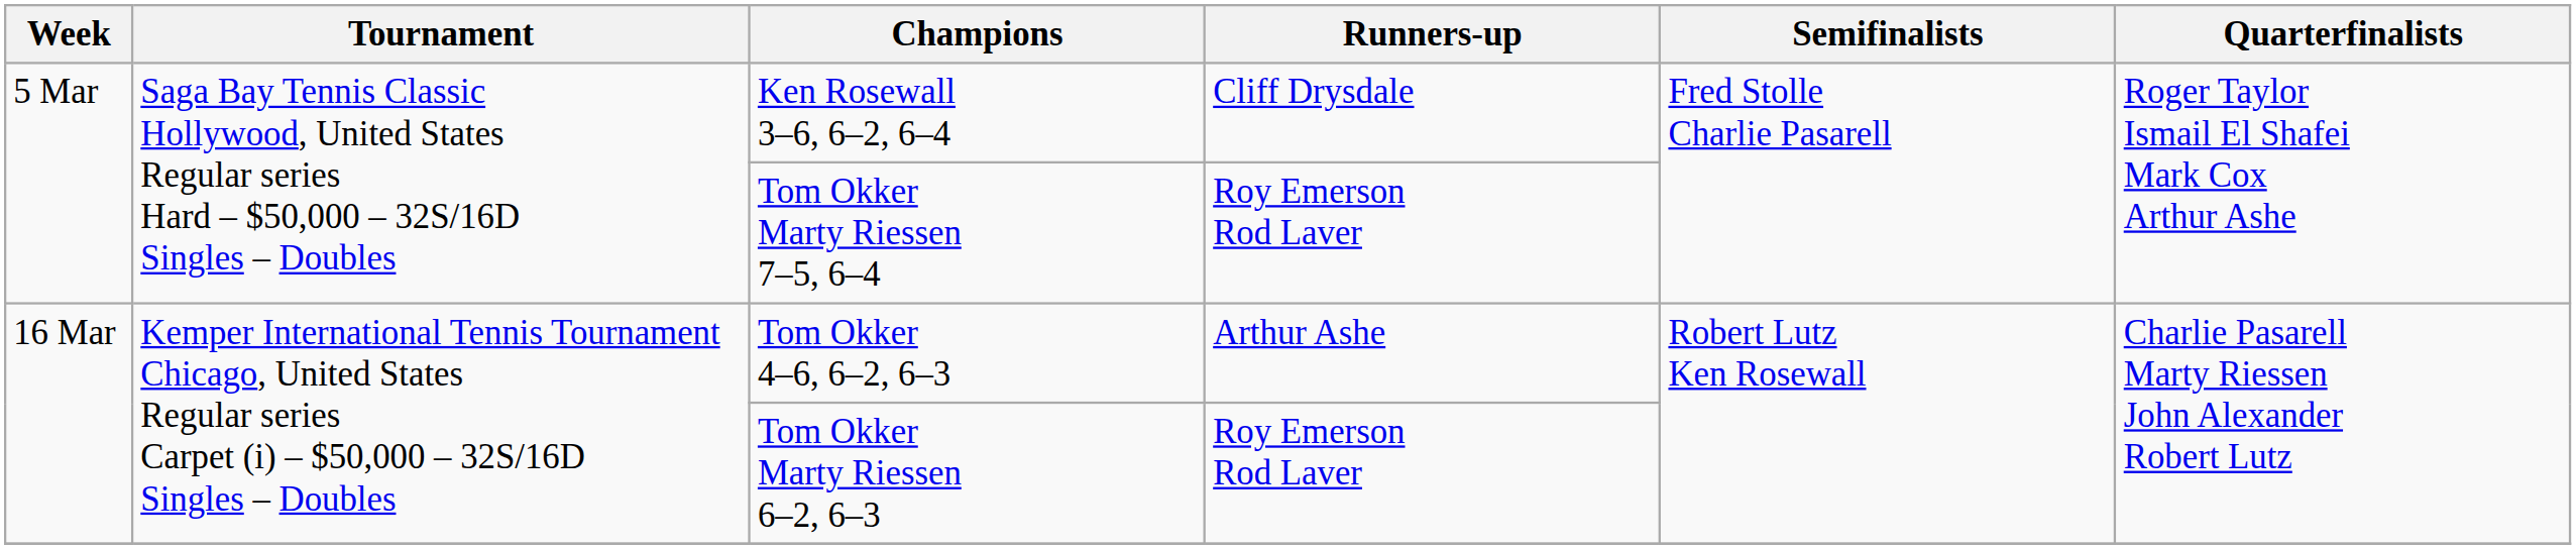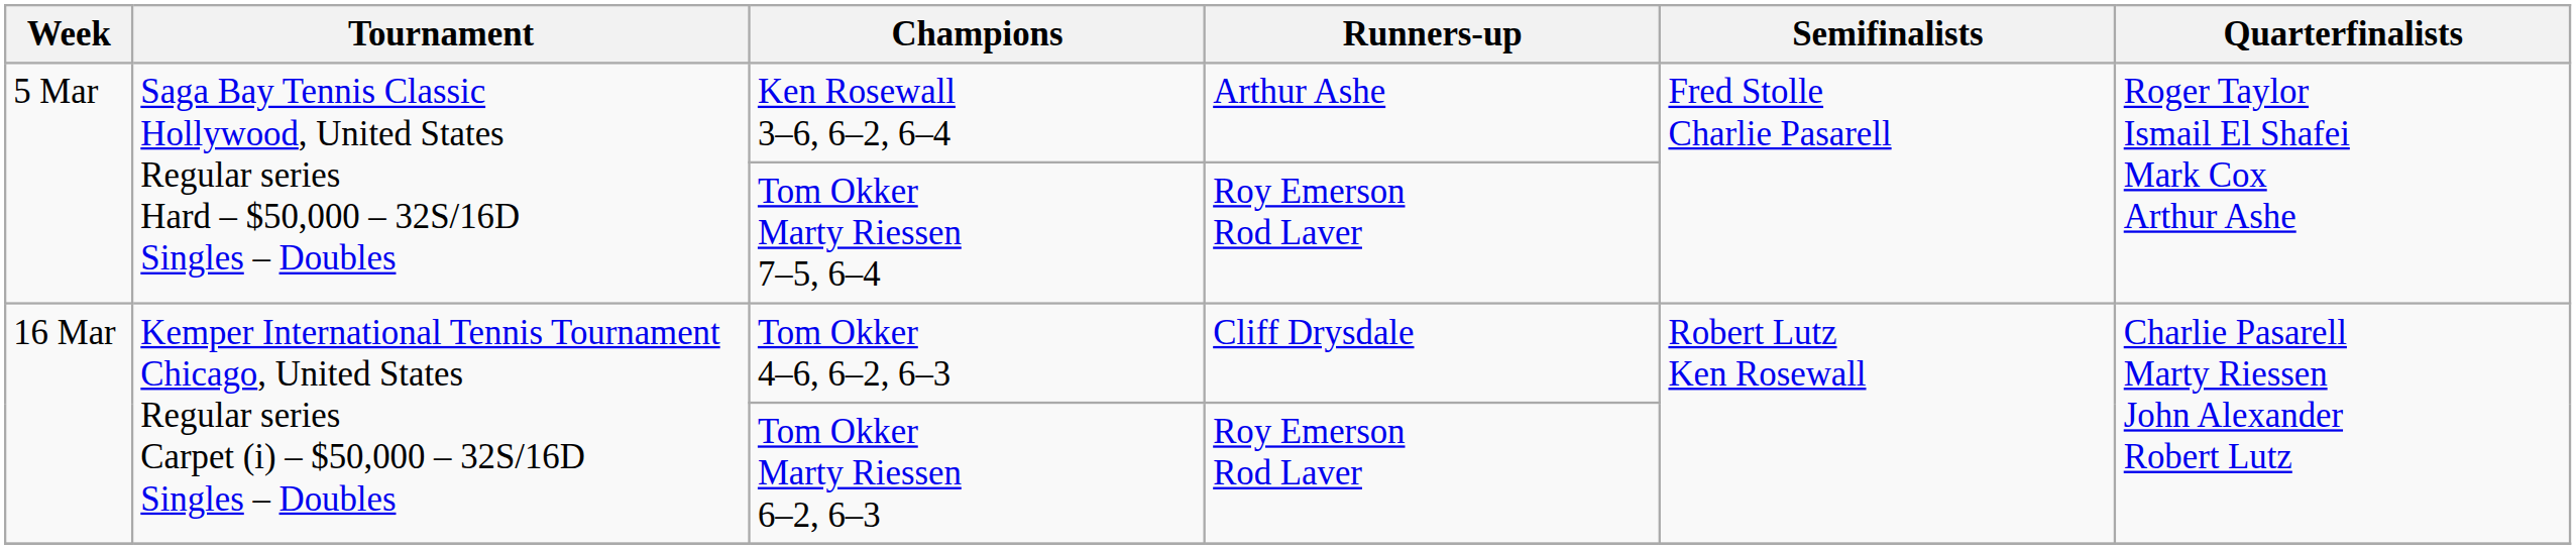Ken Rosewall 3–6, 6–2, 6–4 | Runners-up: Cliff Drysdale -> Arthur Ashe
Tom Okker 4–6, 6–2, 6–3 | Runners-up: Arthur Ashe -> Cliff Drysdale
